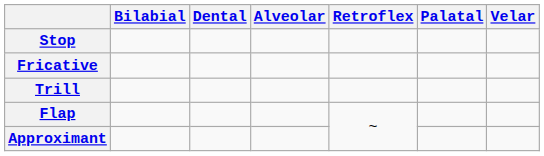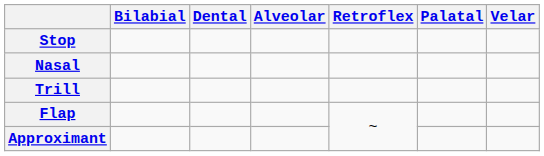+ row: Nasal
- row: Fricative
